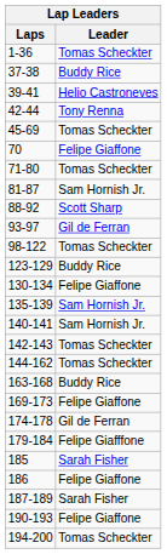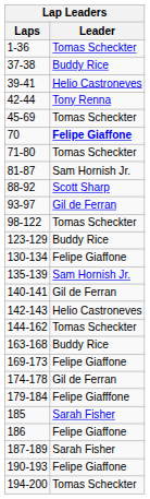70 | Leader: normal -> bold
140-141 | Leader: Sam Hornish Jr. -> Gil de Ferran
142-143 | Leader: Tomas Scheckter -> Helio Castroneves
